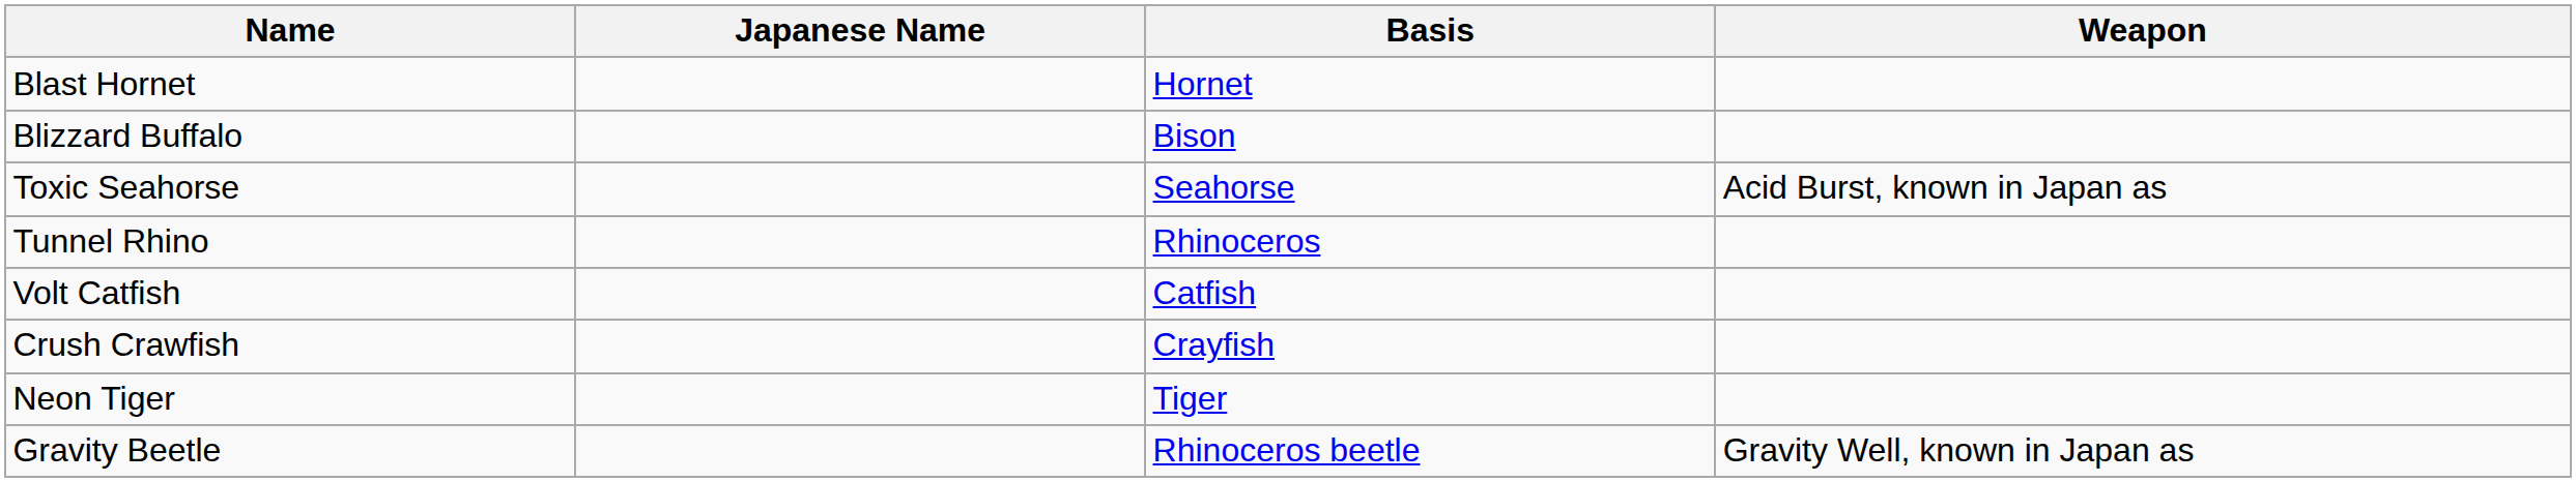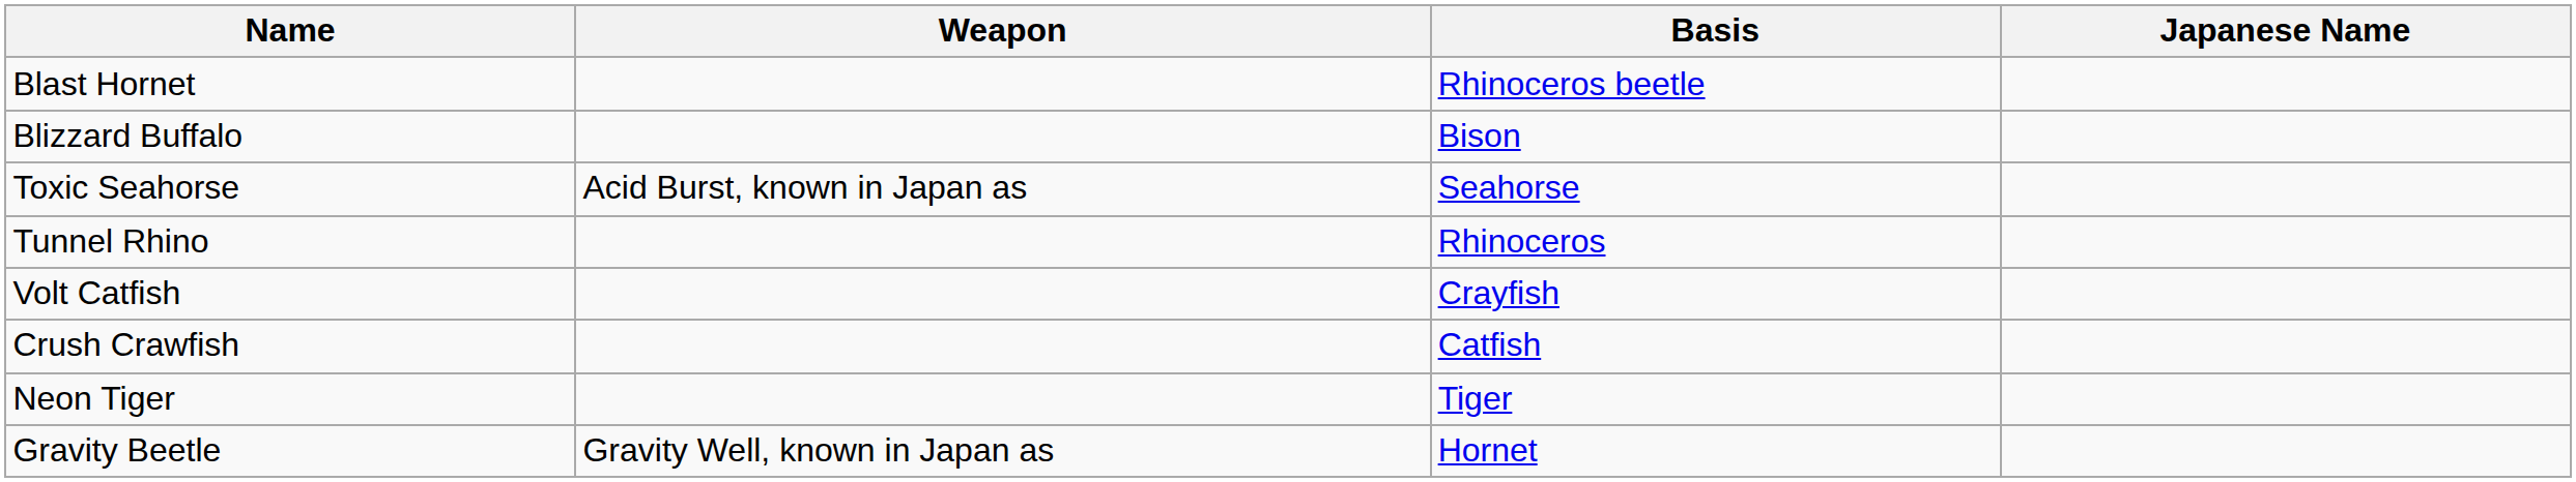columns swapped: Japanese Name <-> Weapon
Blast Hornet | Basis: Hornet -> Rhinoceros beetle
Volt Catfish | Basis: Catfish -> Crayfish
Crush Crawfish | Basis: Crayfish -> Catfish
Gravity Beetle | Basis: Rhinoceros beetle -> Hornet
